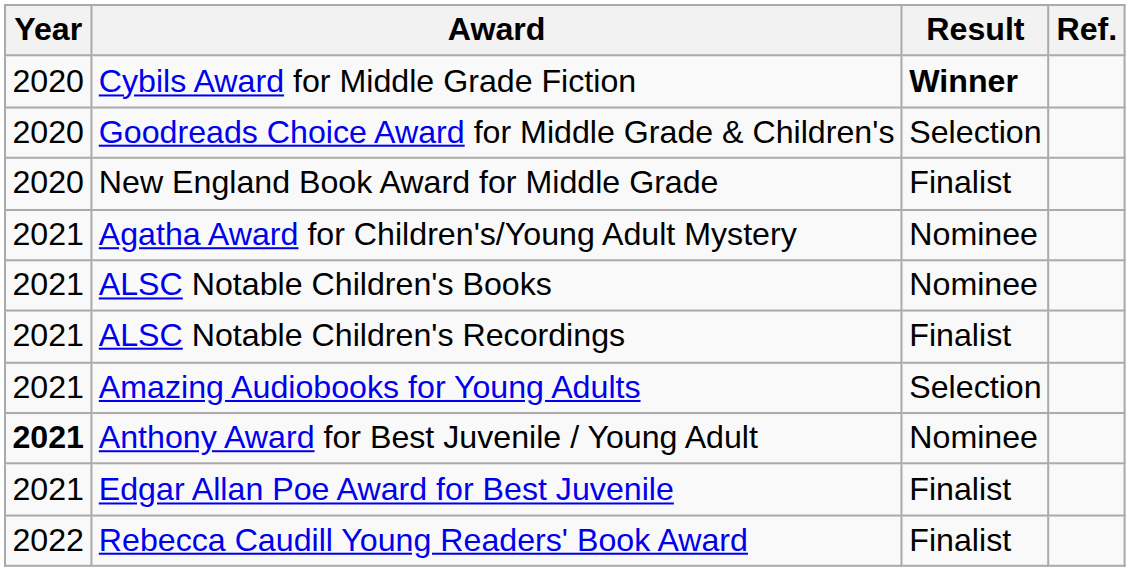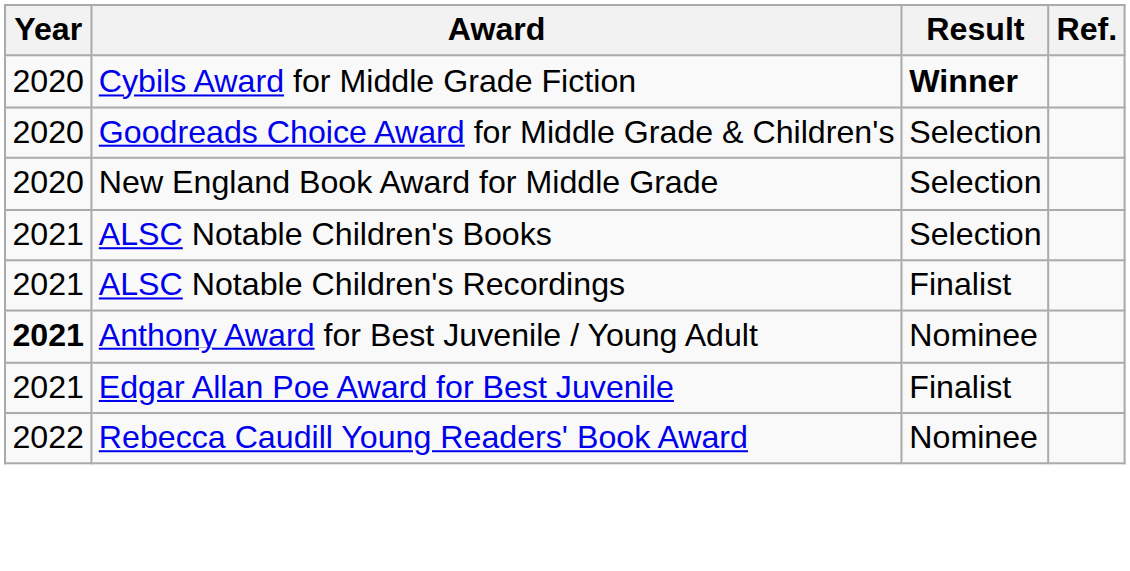New England Book Award for Middle Grade | Result: Finalist -> Selection
- row: 2021 | Agatha Award for Children's/Young Adult Mystery | Nominee
ALSC Notable Children's Books | Result: Nominee -> Selection
- row: 2021 | Amazing Audiobooks for Young Adults | Selection
Rebecca Caudill Young Readers' Book Award | Result: Finalist -> Nominee
